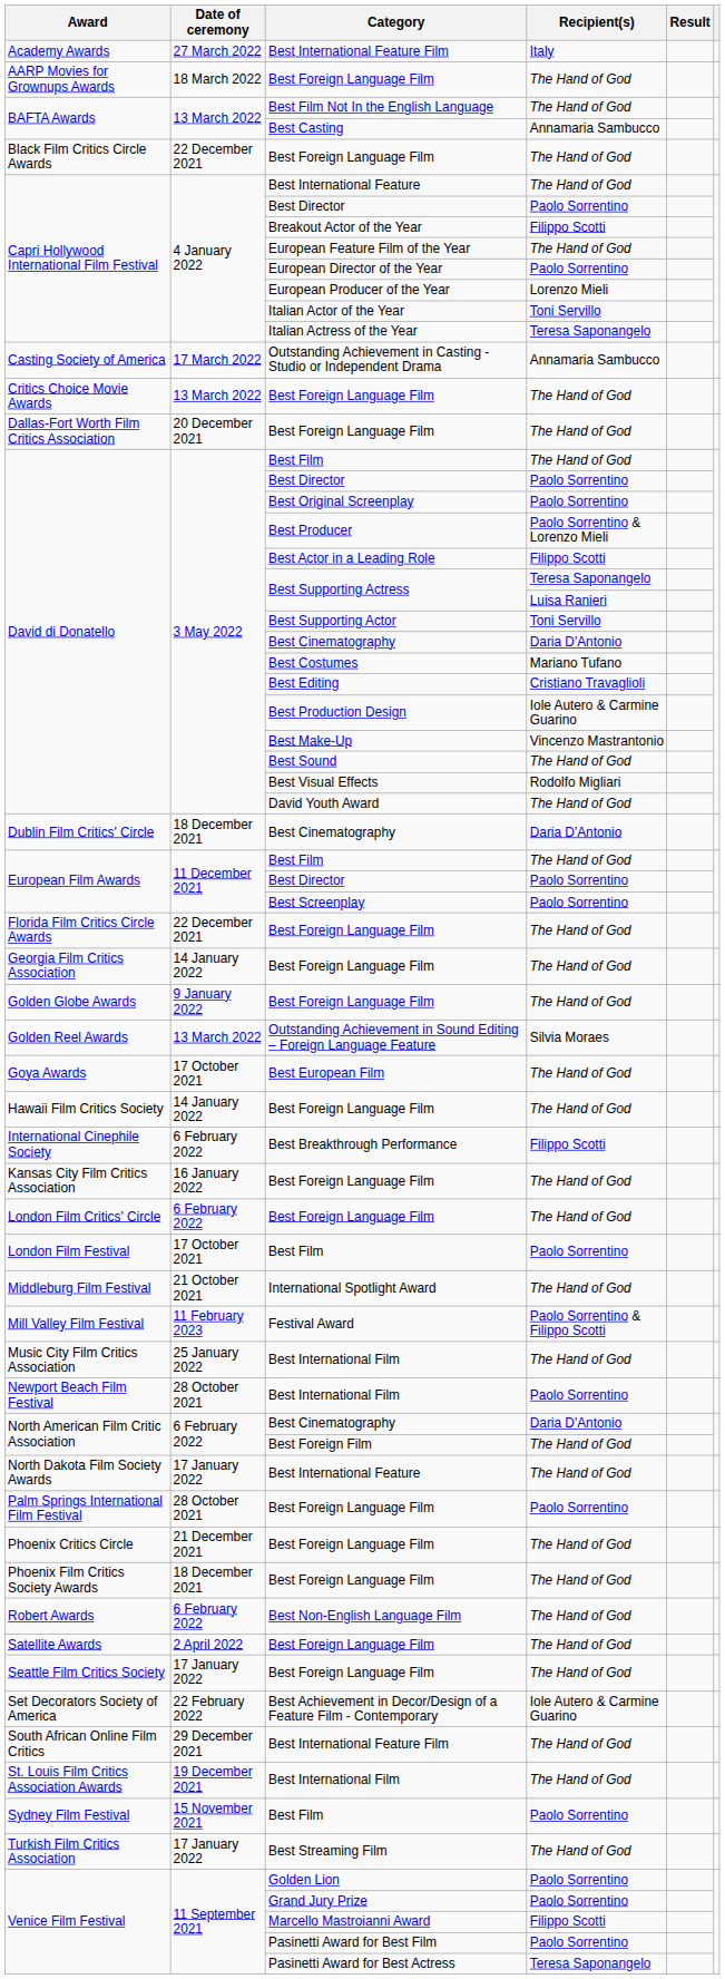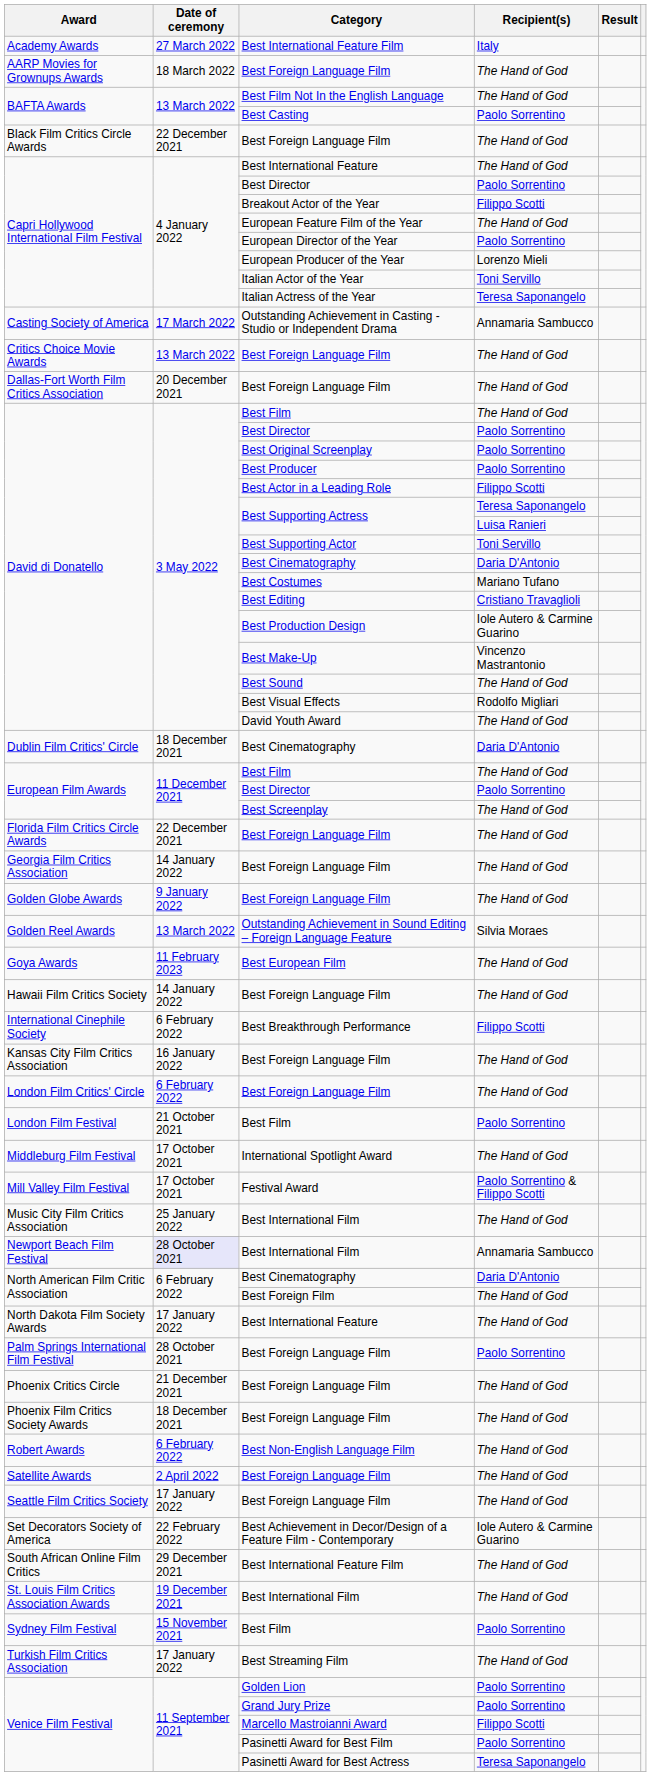Best Casting | Recipient(s): Annamaria Sambucco -> Paolo Sorrentino
Best Producer | Recipient(s): Paolo Sorrentino & Lorenzo Mieli -> Paolo Sorrentino
Best Screenplay | Recipient(s): Paolo Sorrentino -> The Hand of God
Best European Film | Date of ceremony: 17 October 2021 -> 11 February 2023
London Film Festival / Best Film | Date of ceremony: 17 October 2021 -> 21 October 2021
International Spotlight Award | Date of ceremony: 21 October 2021 -> 17 October 2021
Festival Award | Date of ceremony: 11 February 2023 -> 17 October 2021
Newport Beach Film Festival / Best International Film | Date of ceremony: no background -> lavender background
Newport Beach Film Festival / Best International Film | Recipient(s): Paolo Sorrentino -> Annamaria Sambucco
